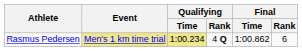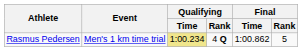Rasmus Pedersen | Event: khaki background -> no background
Rasmus Pedersen | Final / Rank: 6 -> 5
